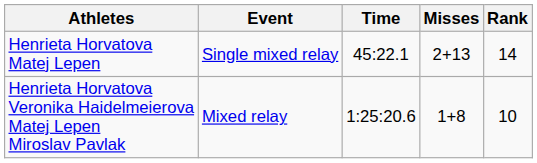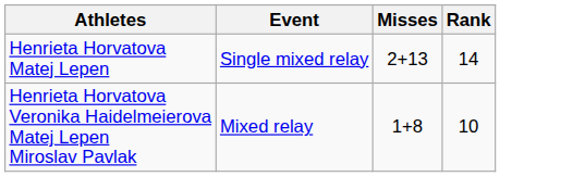- column: Time | 45:22.1 | 1:25:20.6
